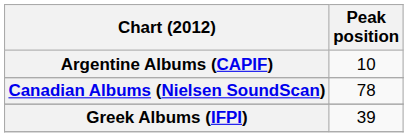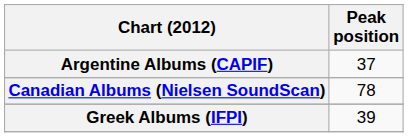Argentine Albums (CAPIF) | Peak position: 10 -> 37
